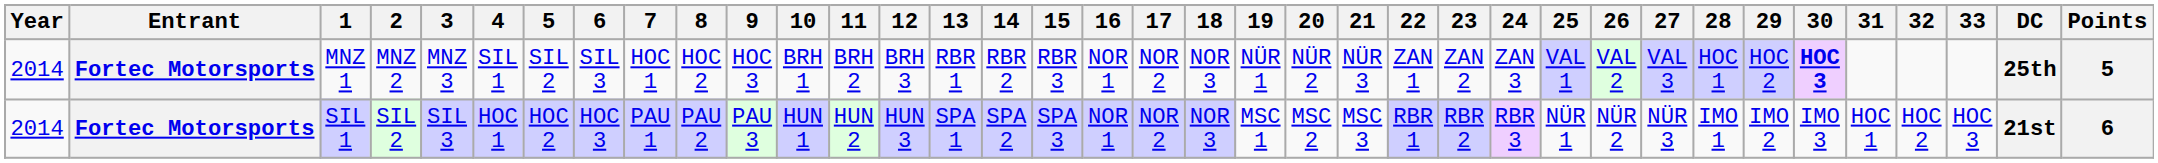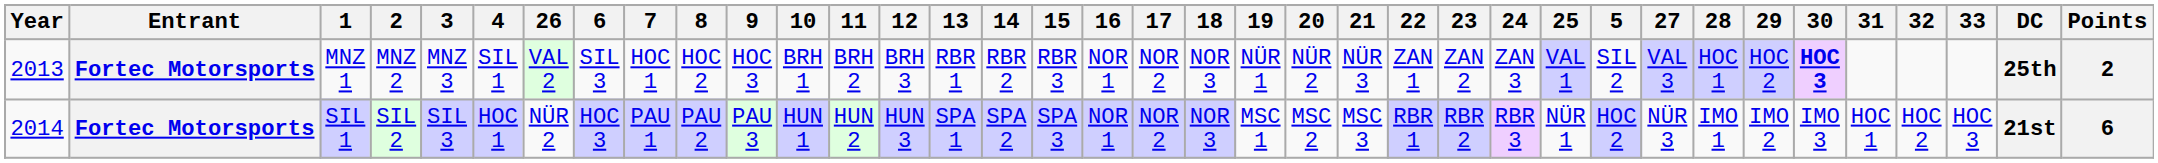columns swapped: 5 <-> 26
MNZ 1 | Year: 2014 -> 2013
MNZ 1 | Points: 5 -> 2
